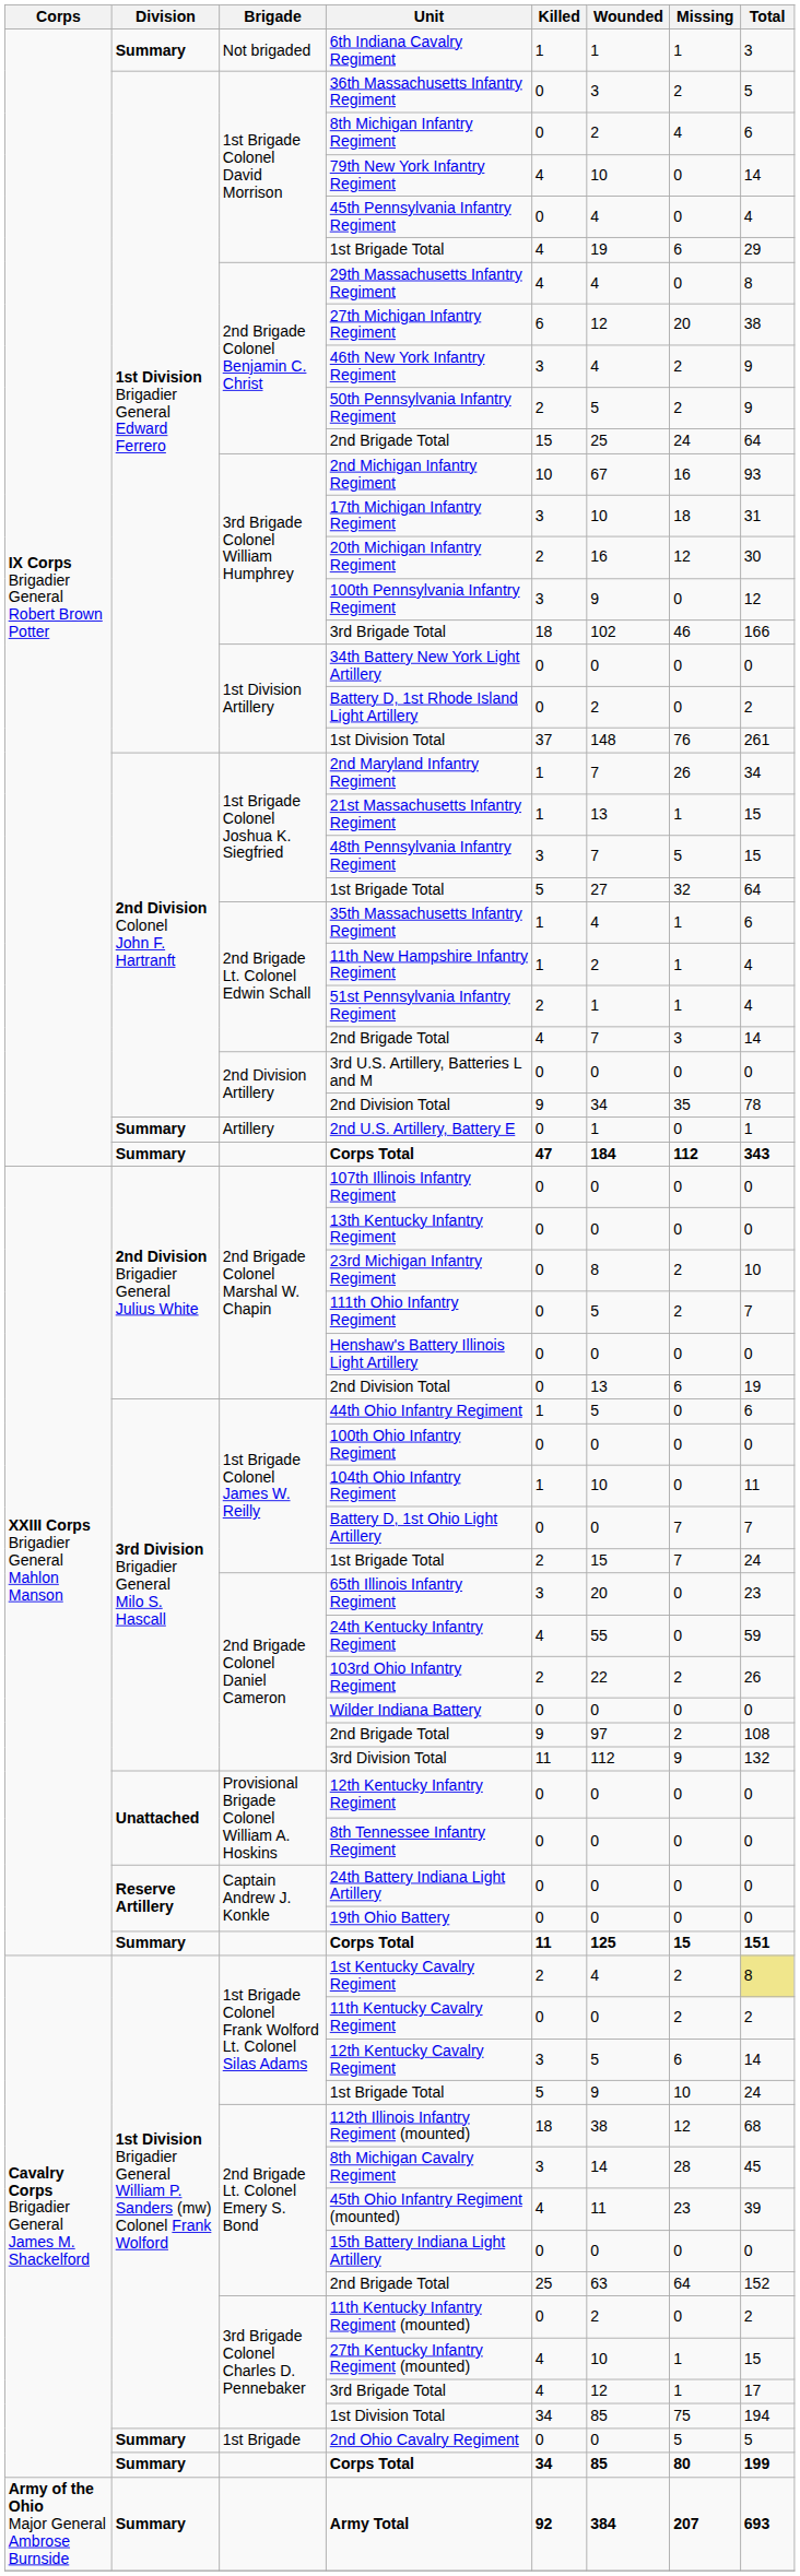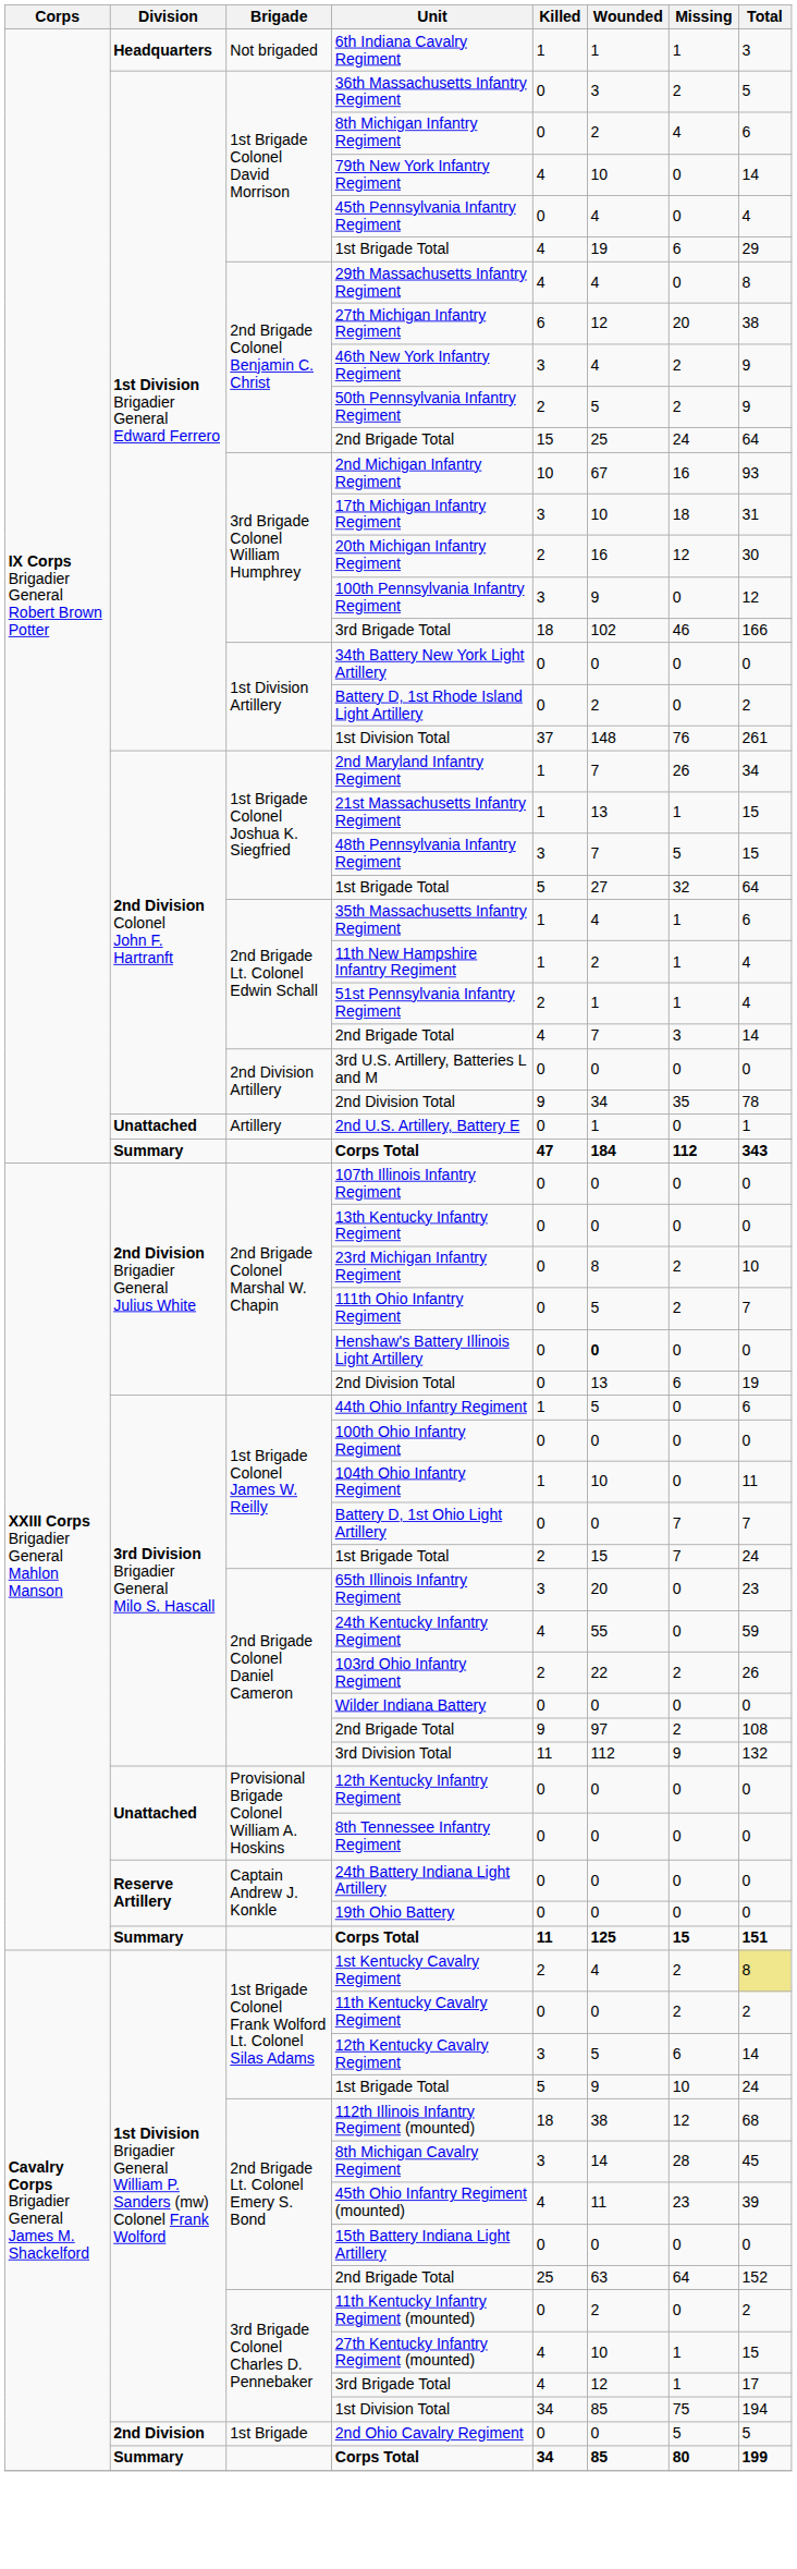6th Indiana Cavalry Regiment | Division: Summary -> Headquarters
2nd U.S. Artillery, Battery E | Division: Summary -> Unattached
Henshaw's Battery Illinois Light Artillery | Wounded: normal -> bold
2nd Ohio Cavalry Regiment | Division: Summary -> 2nd Division
- row: Army of the Ohio Major General Ambrose Burnside | Summary | Army Total | 92 | 384 | 207 | 693
